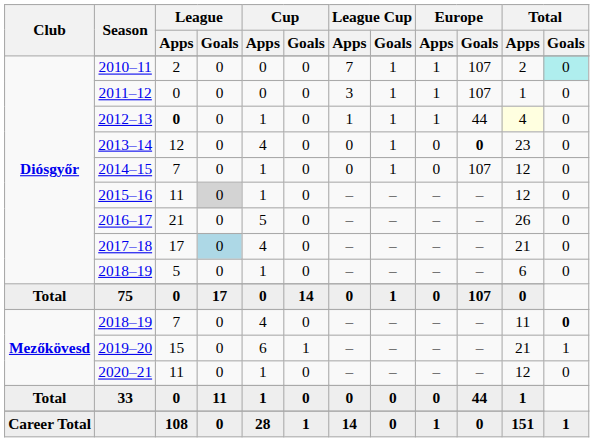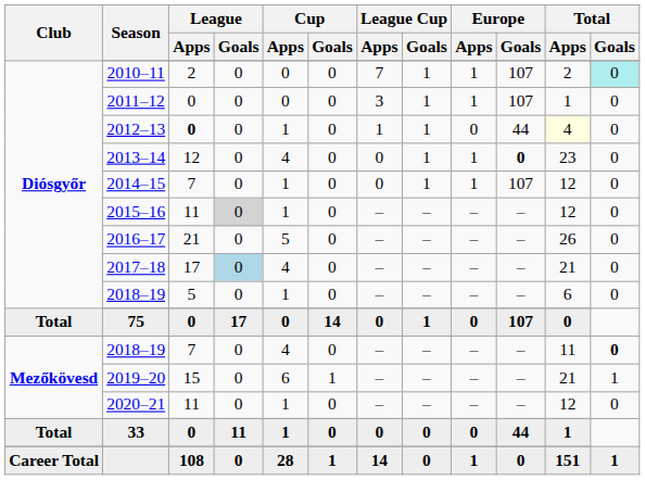2012–13 | Europe / Apps: 1 -> 0
2013–14 | Europe / Apps: 0 -> 1
2014–15 | Europe / Apps: 0 -> 1
